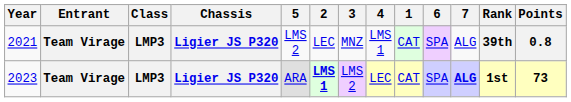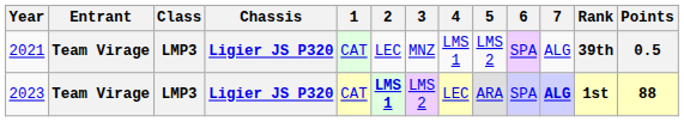columns swapped: 1 <-> 5
2021 | Points: 0.8 -> 0.5
2023 | Points: 73 -> 88
